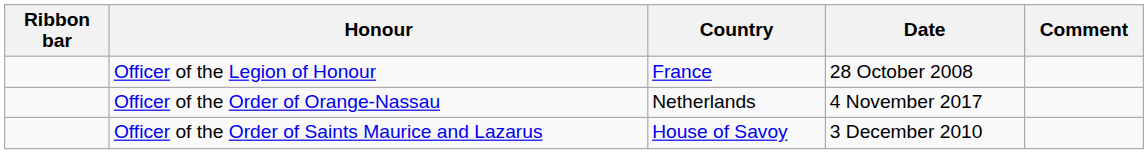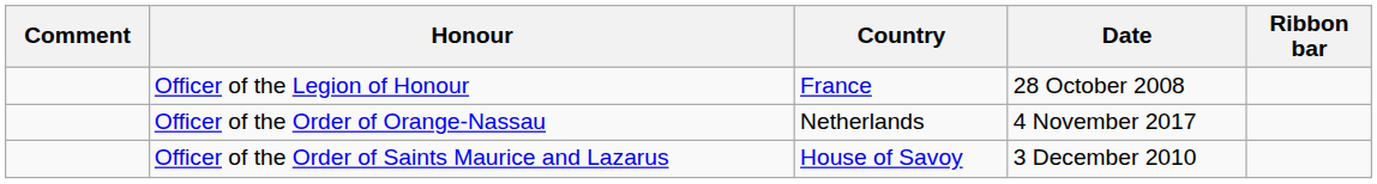columns swapped: Ribbon bar <-> Comment
